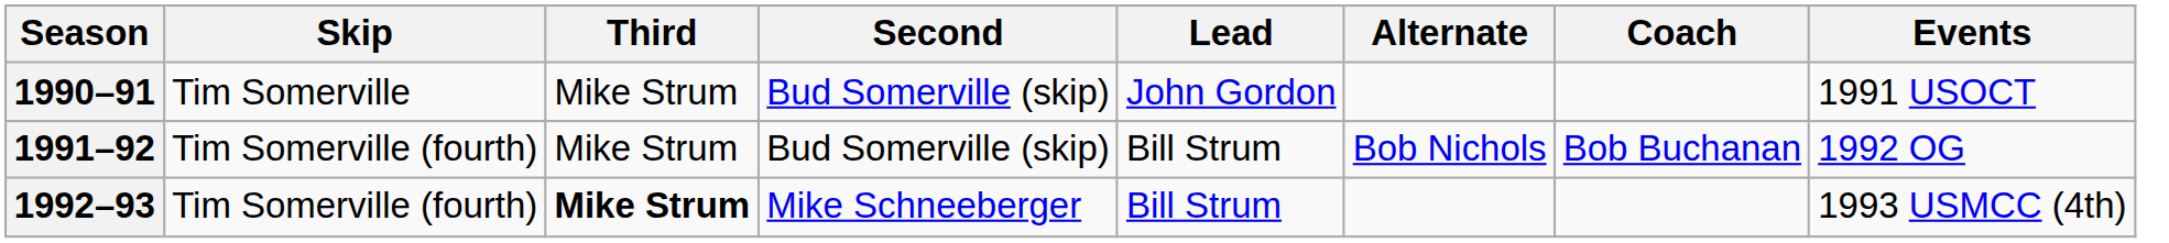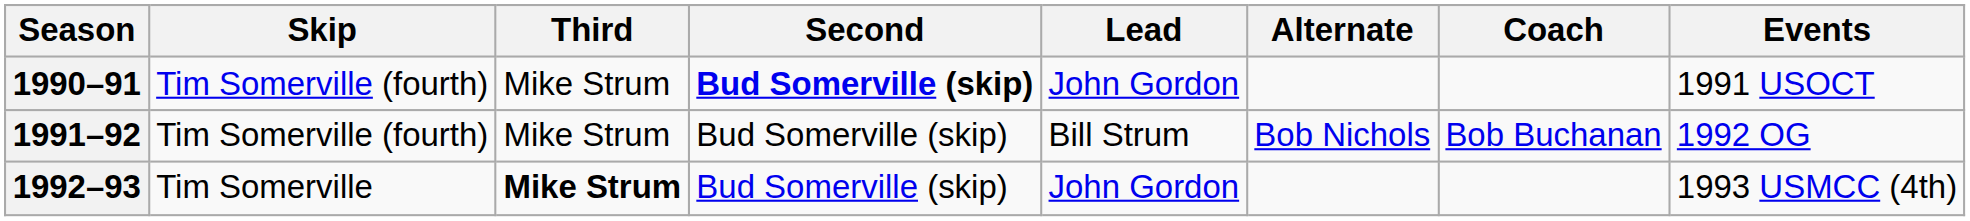1990–91 | Skip: Tim Somerville -> Tim Somerville (fourth)
1990–91 | Second: normal -> bold
1992–93 | Skip: Tim Somerville (fourth) -> Tim Somerville
1992–93 | Second: Mike Schneeberger -> Bud Somerville (skip)
1992–93 | Lead: Bill Strum -> John Gordon
